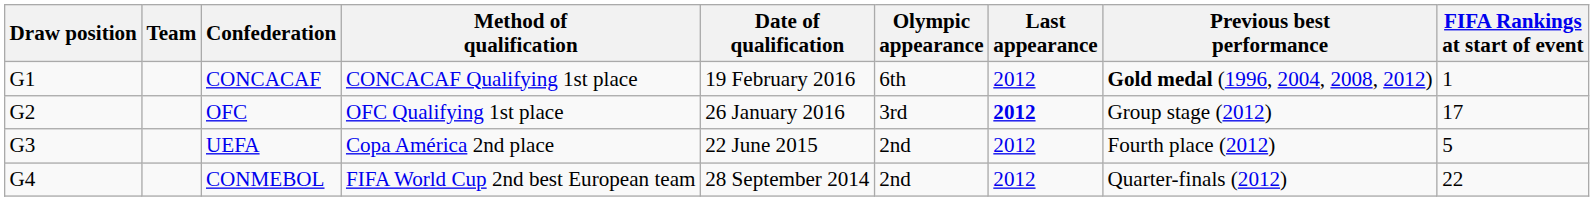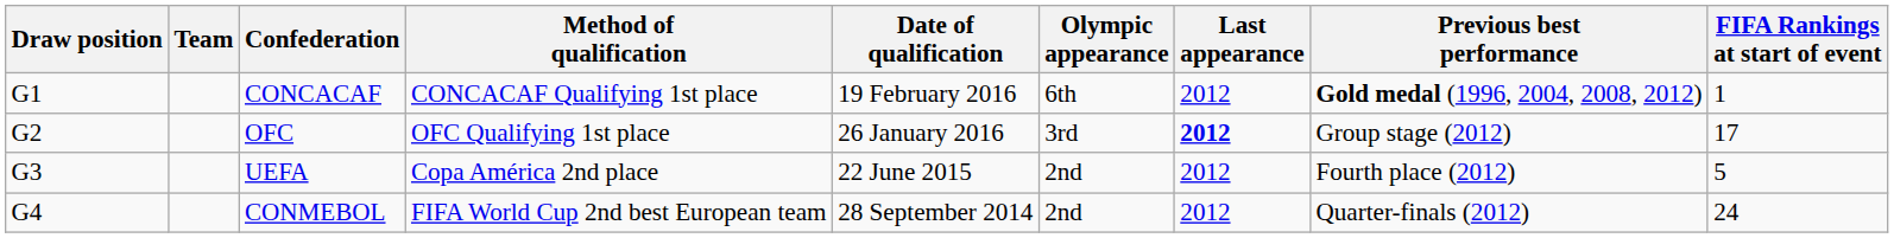CONMEBOL | FIFA Rankings at start of event: 22 -> 24
